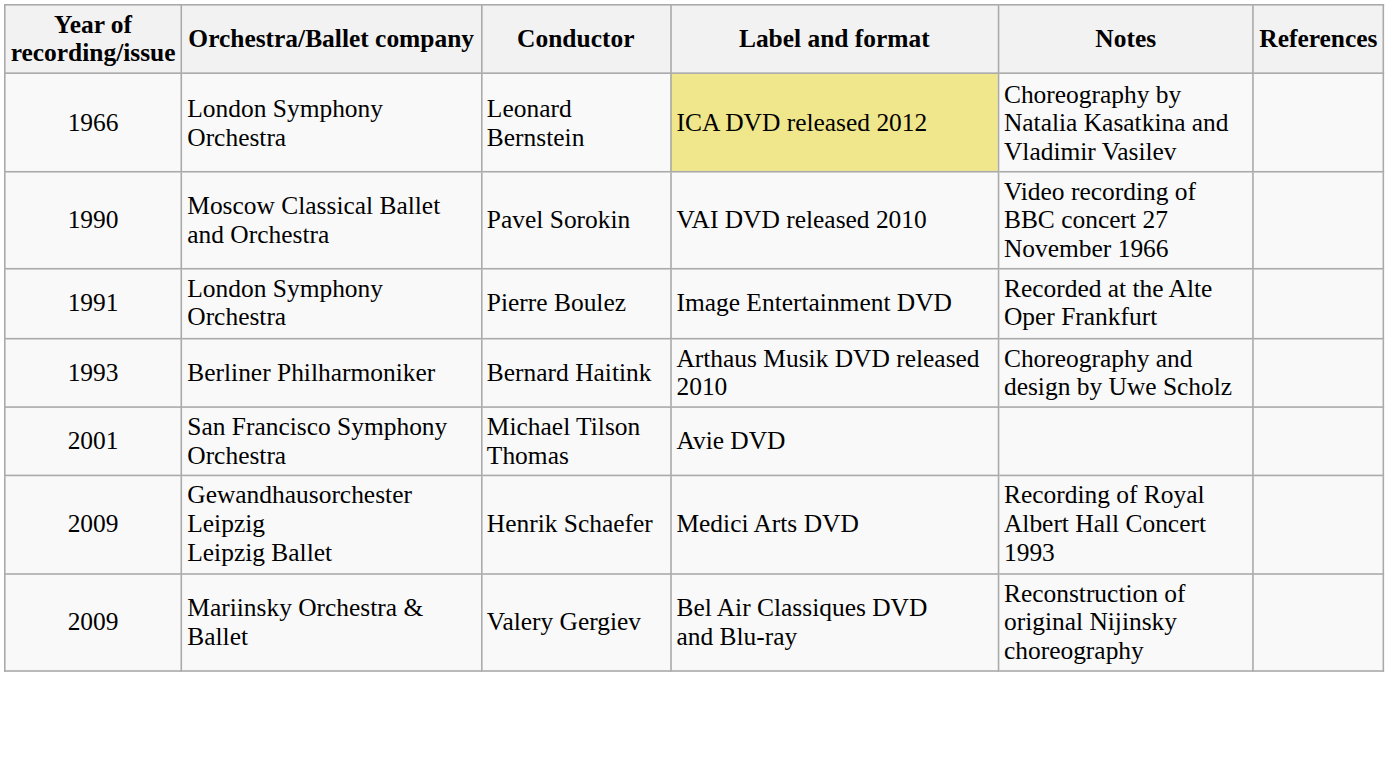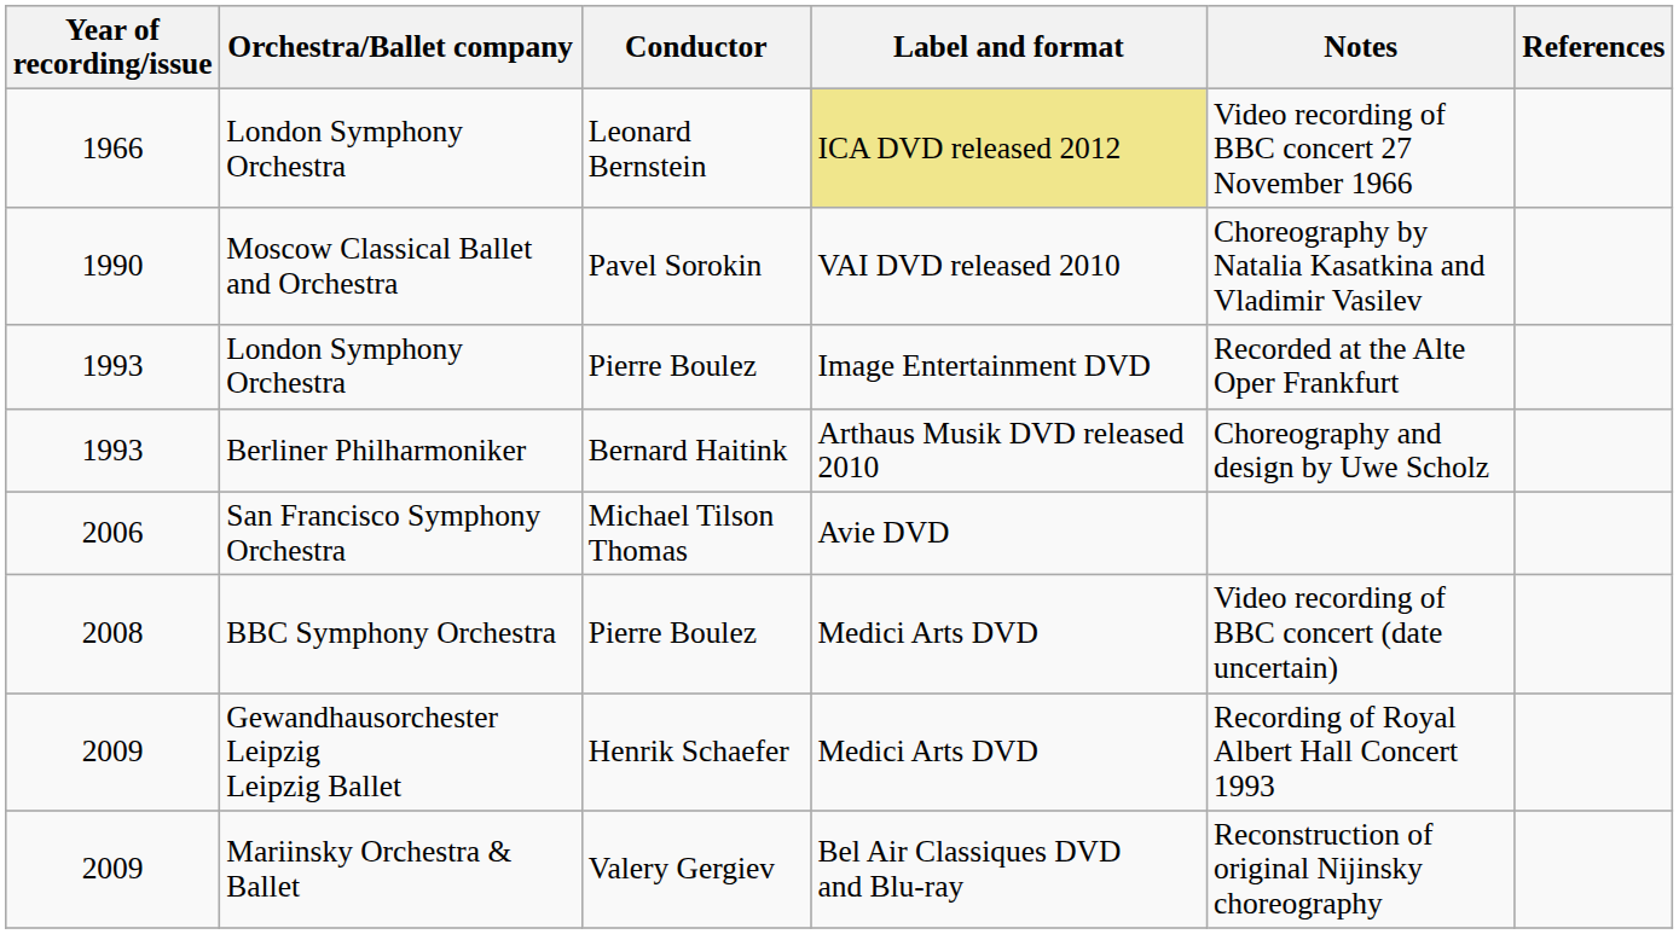London Symphony Orchestra / Leonard Bernstein | Notes: Choreography by Natalia Kasatkina and Vladimir Vasilev -> Video recording of BBC concert 27 November 1966
Moscow Classical Ballet and Orchestra | Notes: Video recording of BBC concert 27 November 1966 -> Choreography by Natalia Kasatkina and Vladimir Vasilev
London Symphony Orchestra / Pierre Boulez | Year of recording/issue: 1991 -> 1993
San Francisco Symphony Orchestra | Year of recording/issue: 2001 -> 2006
+ row: 2008 | BBC Symphony Orchestra | Pierre Boulez | Medici Arts DVD | Video recording of BBC concert (date uncertain)
